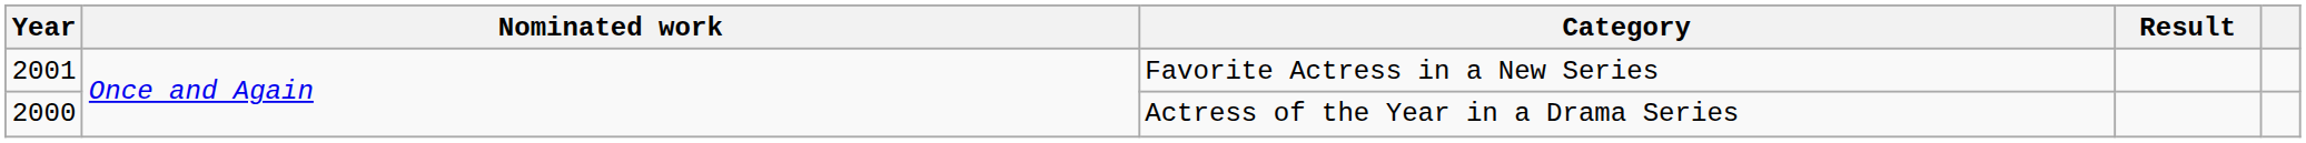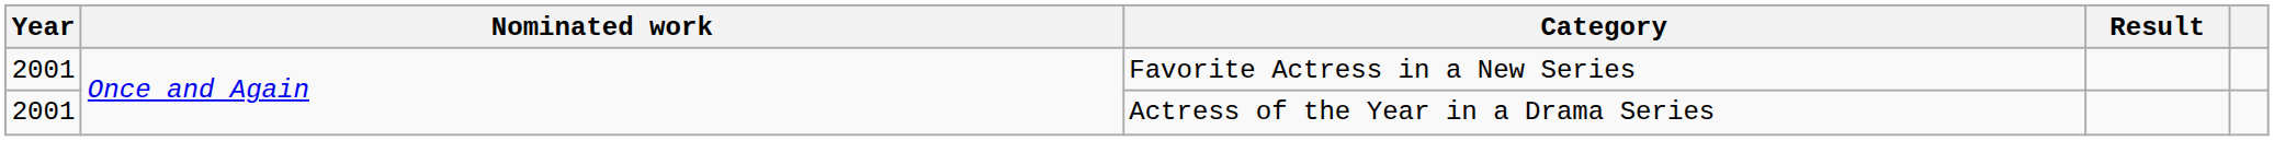Actress of the Year in a Drama Series | Year: 2000 -> 2001
